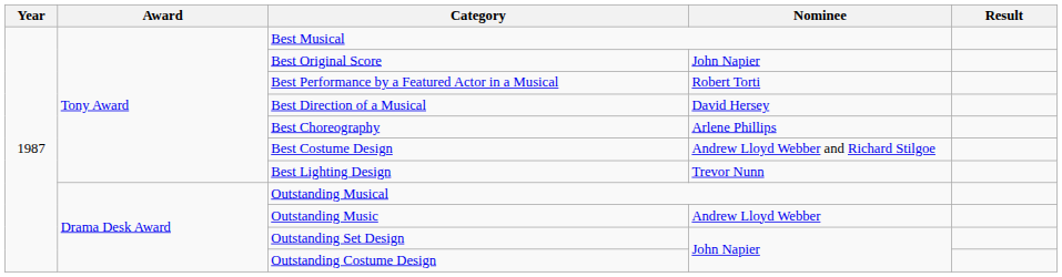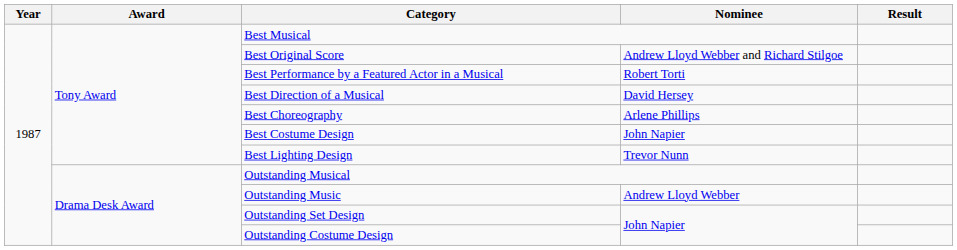Best Original Score | Nominee: John Napier -> Andrew Lloyd Webber and Richard Stilgoe
Best Costume Design | Nominee: Andrew Lloyd Webber and Richard Stilgoe -> John Napier
